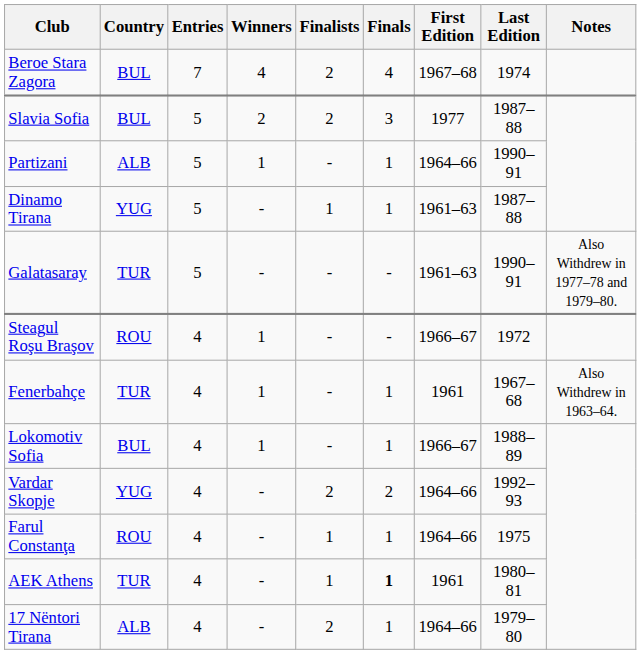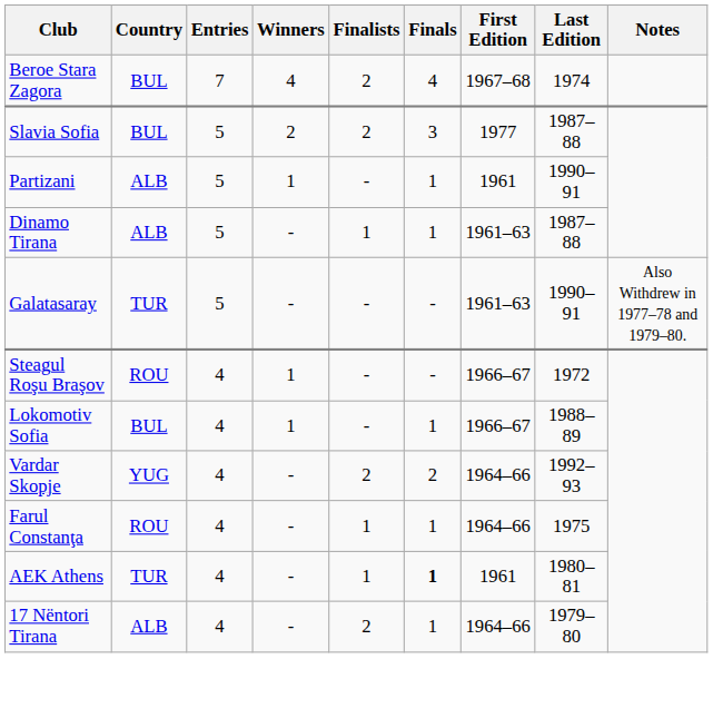Partizani | First Edition: 1964–66 -> 1961
Dinamo Tirana | Country: YUG -> ALB
- row: Fenerbahçe | TUR | 4 | 1 | - | 1 | 1961 | 1967–68 | Also Withdrew in 1963–64.
